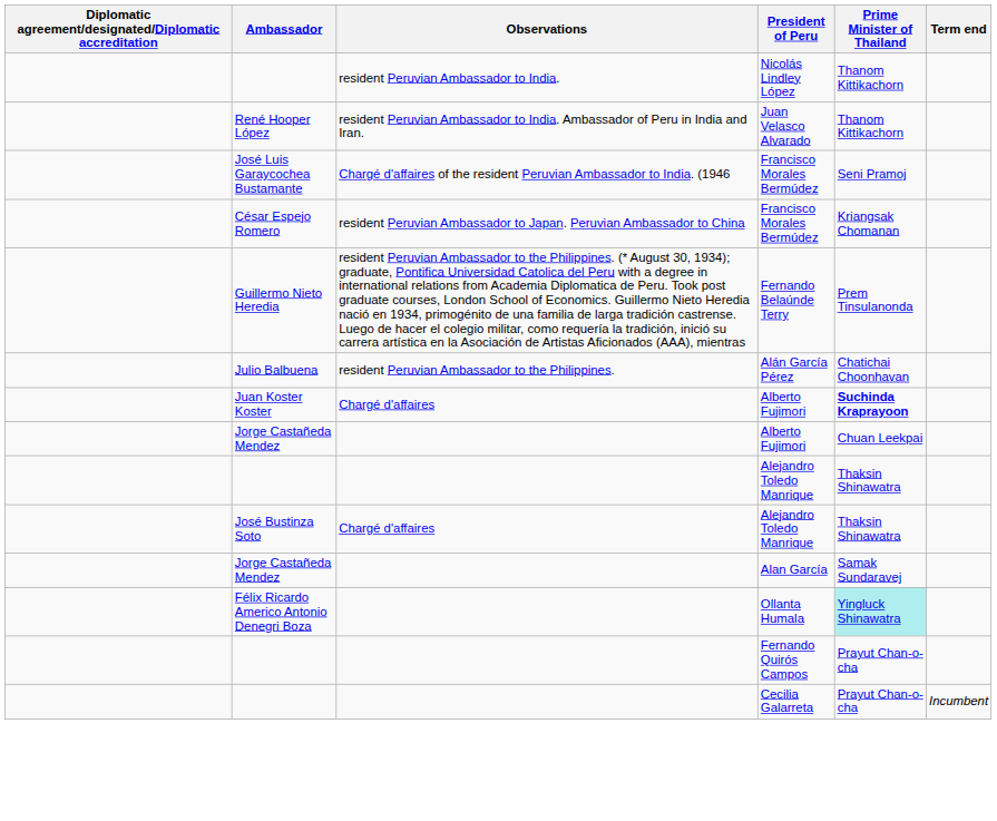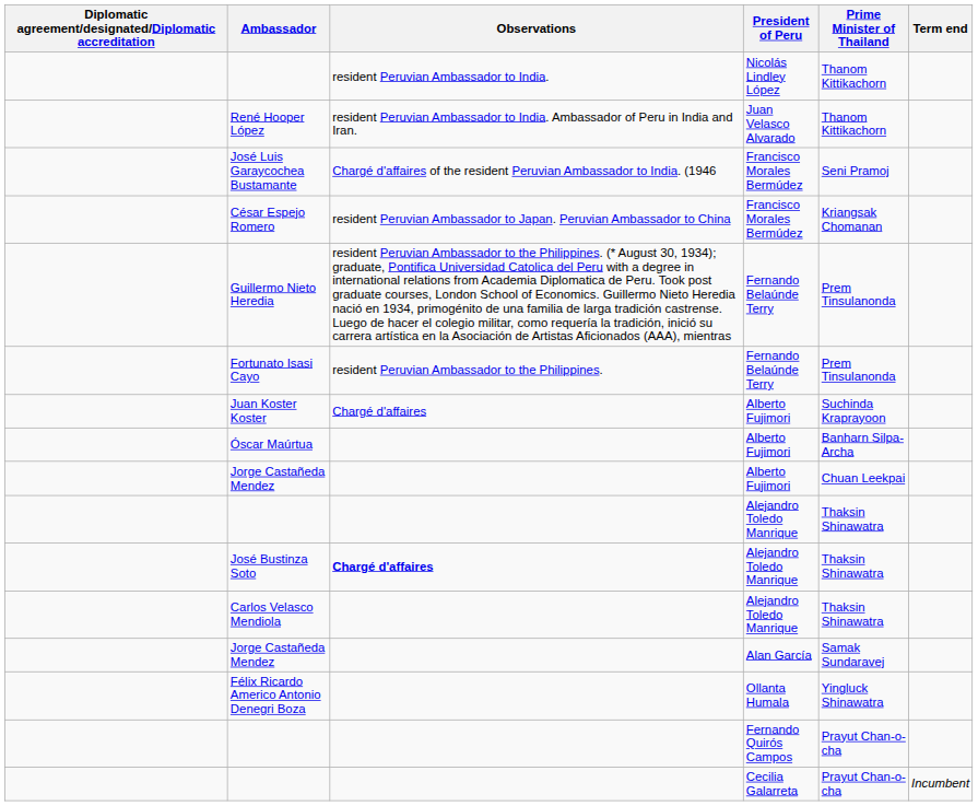+ row: Fortunato Isasi Cayo | resident Peruvian Ambassador to the Philippines. | Fernando Belaúnde Terry | Prem Tinsulanonda
- row: Julio Balbuena | resident Peruvian Ambassador to the Philippines. | Alán García Pérez | Chatichai Choonhavan
Juan Koster Koster | Prime Minister of Thailand: bold -> normal
+ row: Óscar Maúrtua | Alberto Fujimori | Banharn Silpa-Archa
José Bustinza Soto | Observations: normal -> bold
+ row: Carlos Velasco Mendiola | Alejandro Toledo Manrique | Thaksin Shinawatra
Félix Ricardo Americo Antonio Denegri Boza | Prime Minister of Thailand: paleturquoise background -> no background
